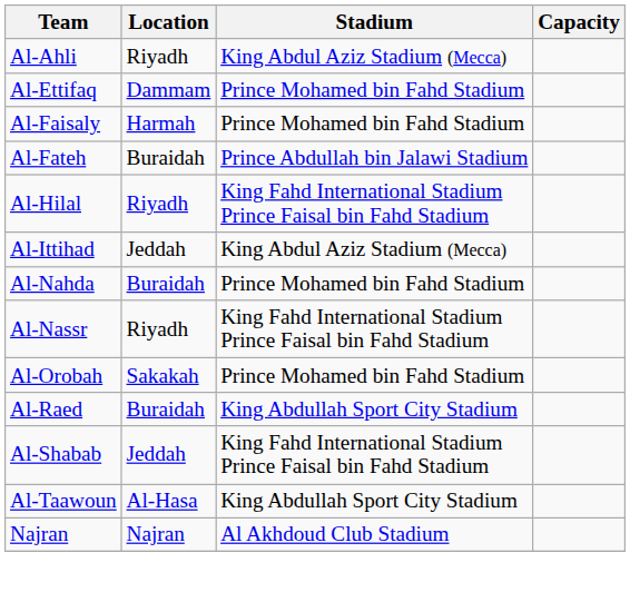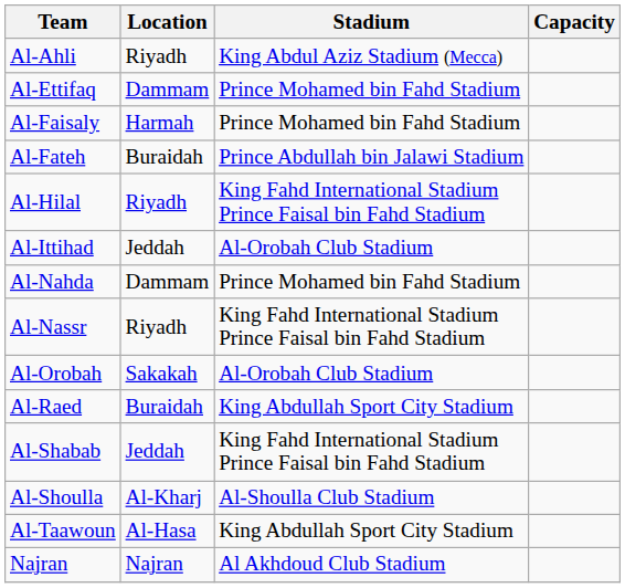Al-Ittihad | Stadium: King Abdul Aziz Stadium (Mecca) -> Al-Orobah Club Stadium
Al-Nahda | Location: Buraidah -> Dammam
Al-Orobah | Stadium: Prince Mohamed bin Fahd Stadium -> Al-Orobah Club Stadium
+ row: Al-Shoulla | Al-Kharj | Al-Shoulla Club Stadium
